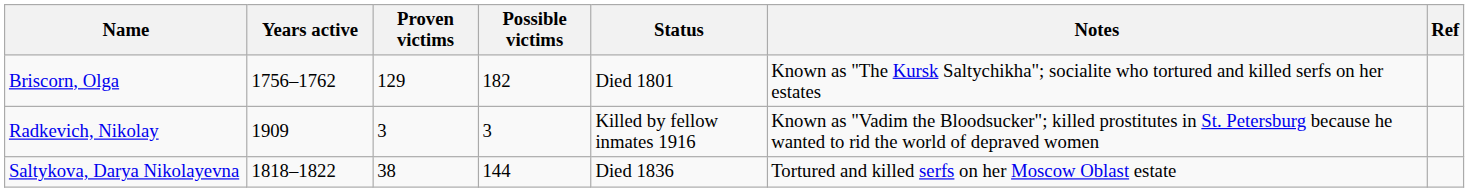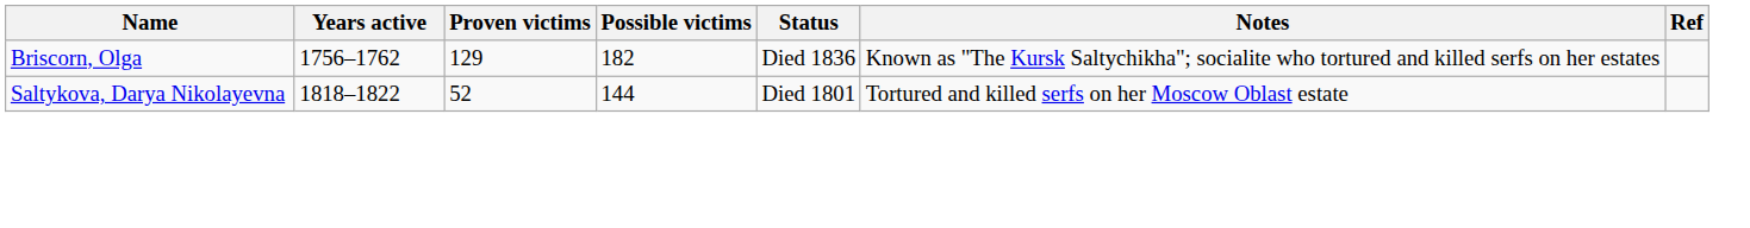Briscorn, Olga | Status: Died 1801 -> Died 1836
- row: Radkevich, Nikolay | 1909 | 3 | 3 | Killed by fellow inmates 1916 | Known as "Vadim the Bloodsucker"; killed prostitutes in St. Petersburg because he wanted to rid the world of depraved women
Saltykova, Darya Nikolayevna | Proven victims: 38 -> 52
Saltykova, Darya Nikolayevna | Status: Died 1836 -> Died 1801
